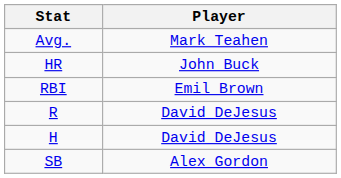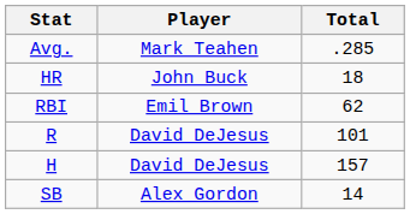+ column: Total | .285 | 18 | 62 | 101 | 157 | 14
